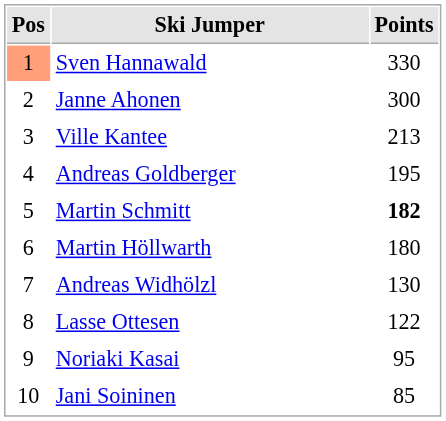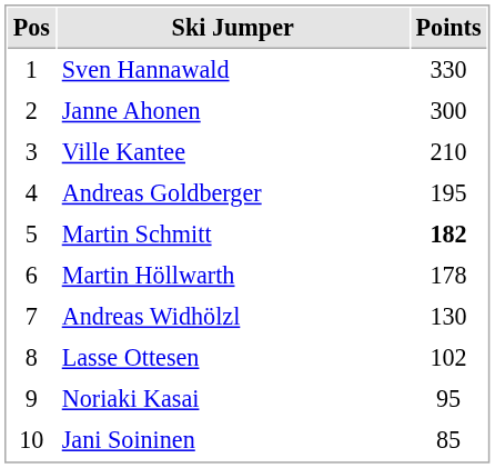Sven Hannawald | Pos: lightsalmon background -> no background
Ville Kantee | Points: 213 -> 210
Martin Höllwarth | Points: 180 -> 178
Lasse Ottesen | Points: 122 -> 102
